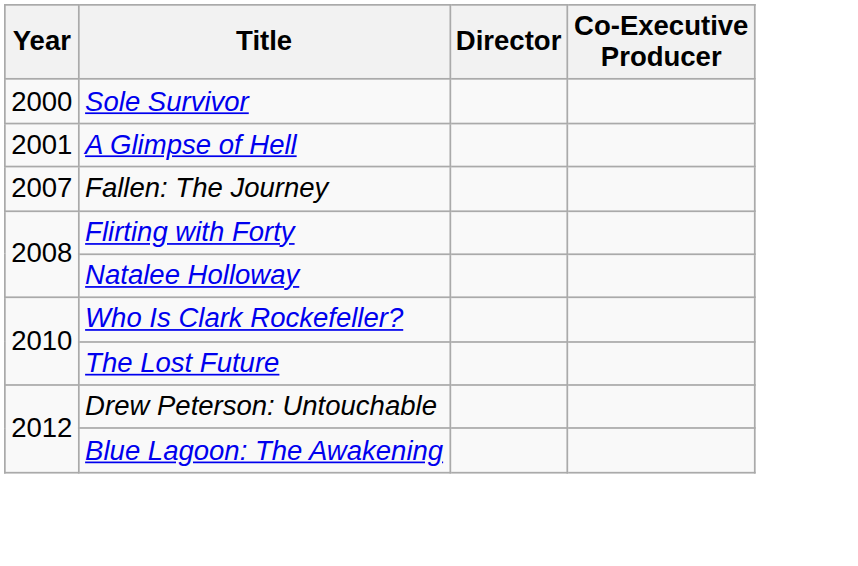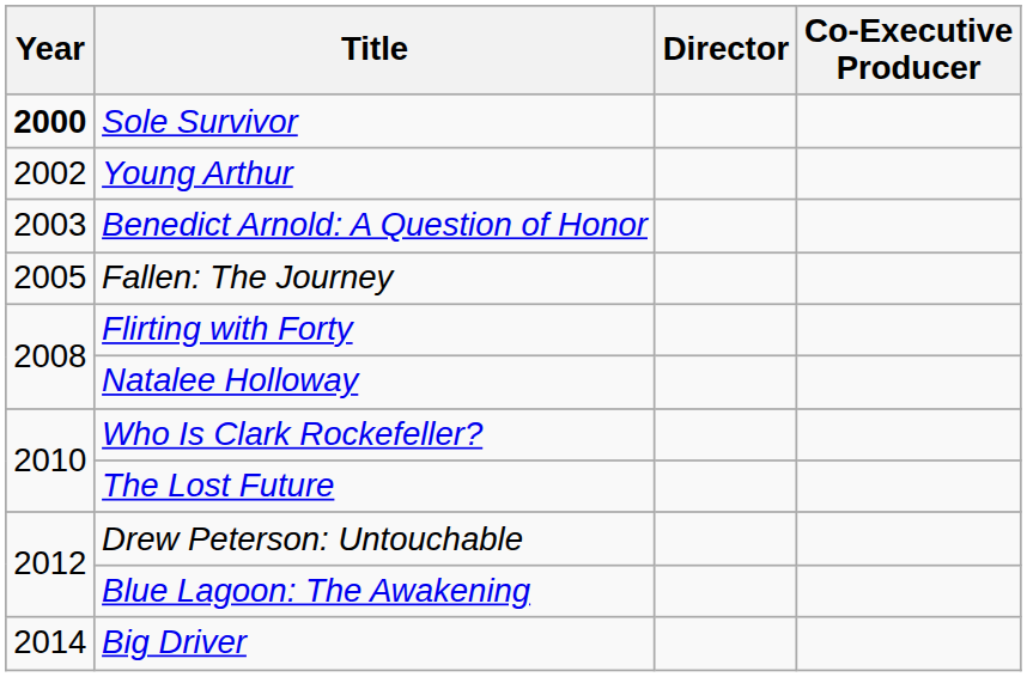Sole Survivor | Year: normal -> bold
- row: 2001 | A Glimpse of Hell
+ row: 2002 | Young Arthur
+ row: 2003 | Benedict Arnold: A Question of Honor
Fallen: The Journey | Year: 2007 -> 2005
+ row: 2014 | Big Driver
